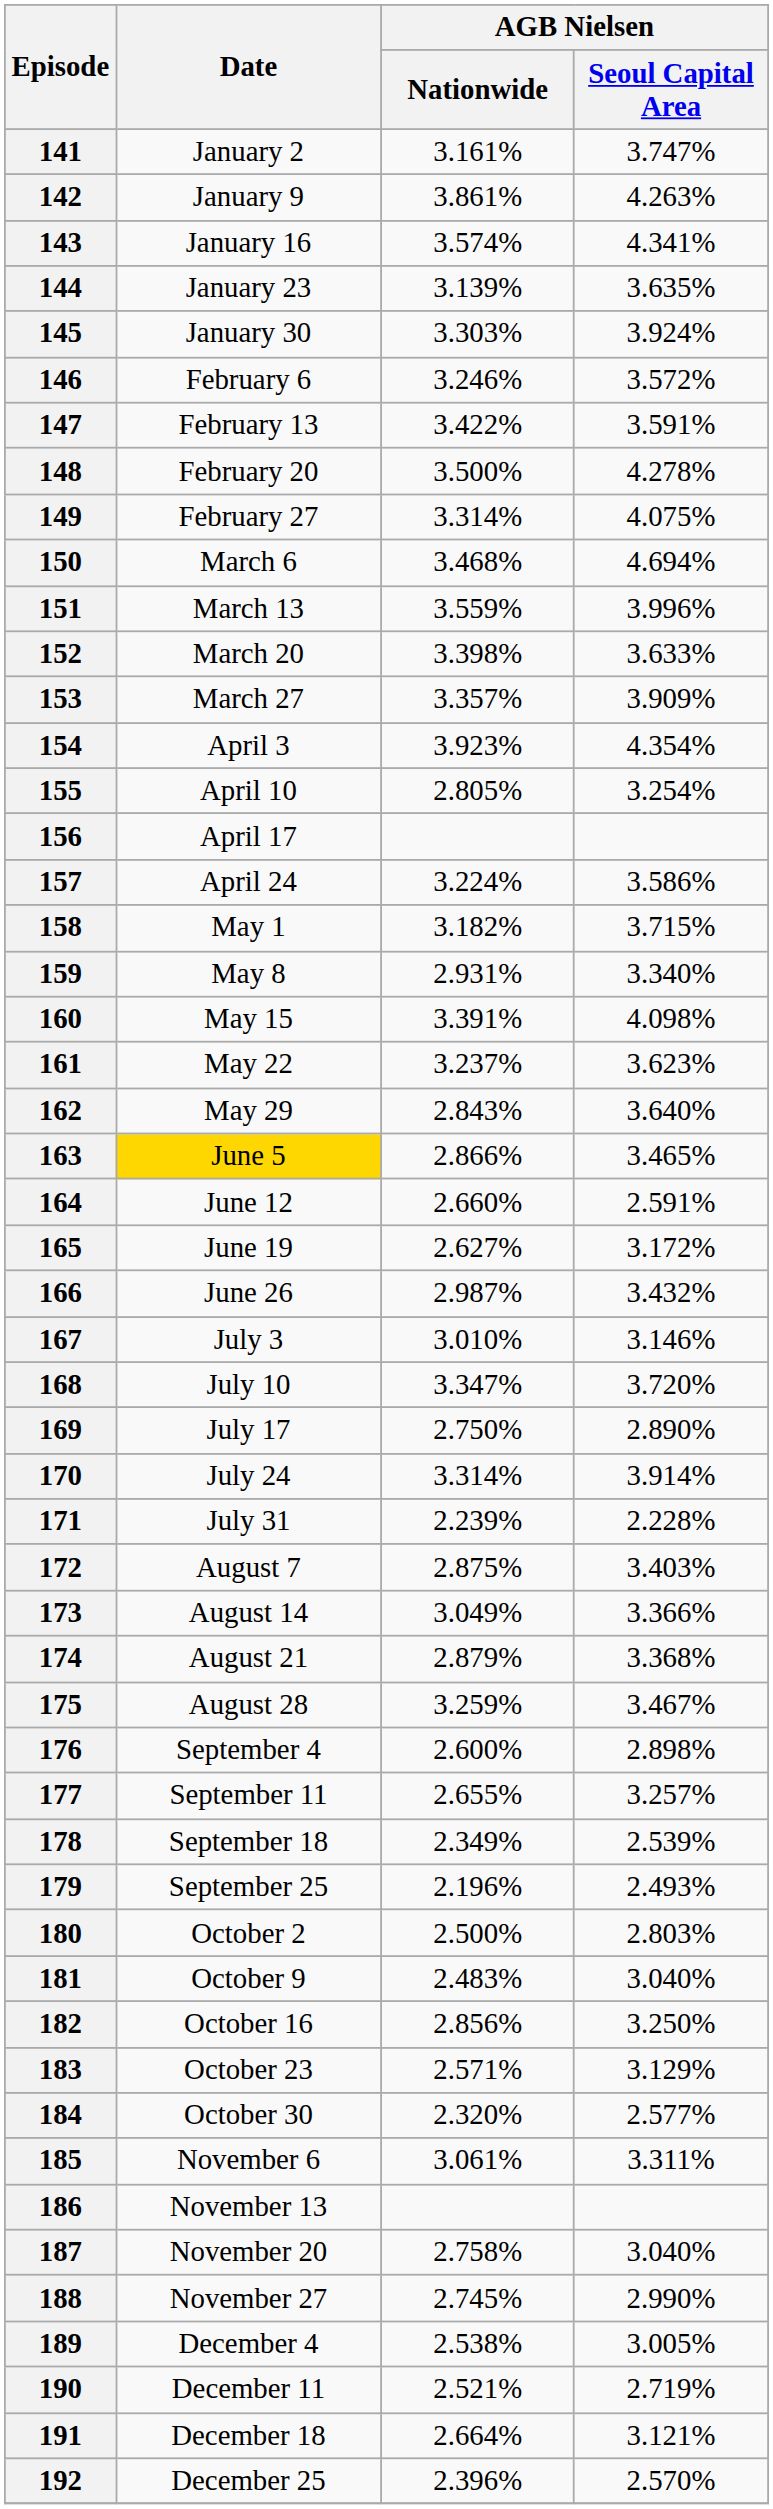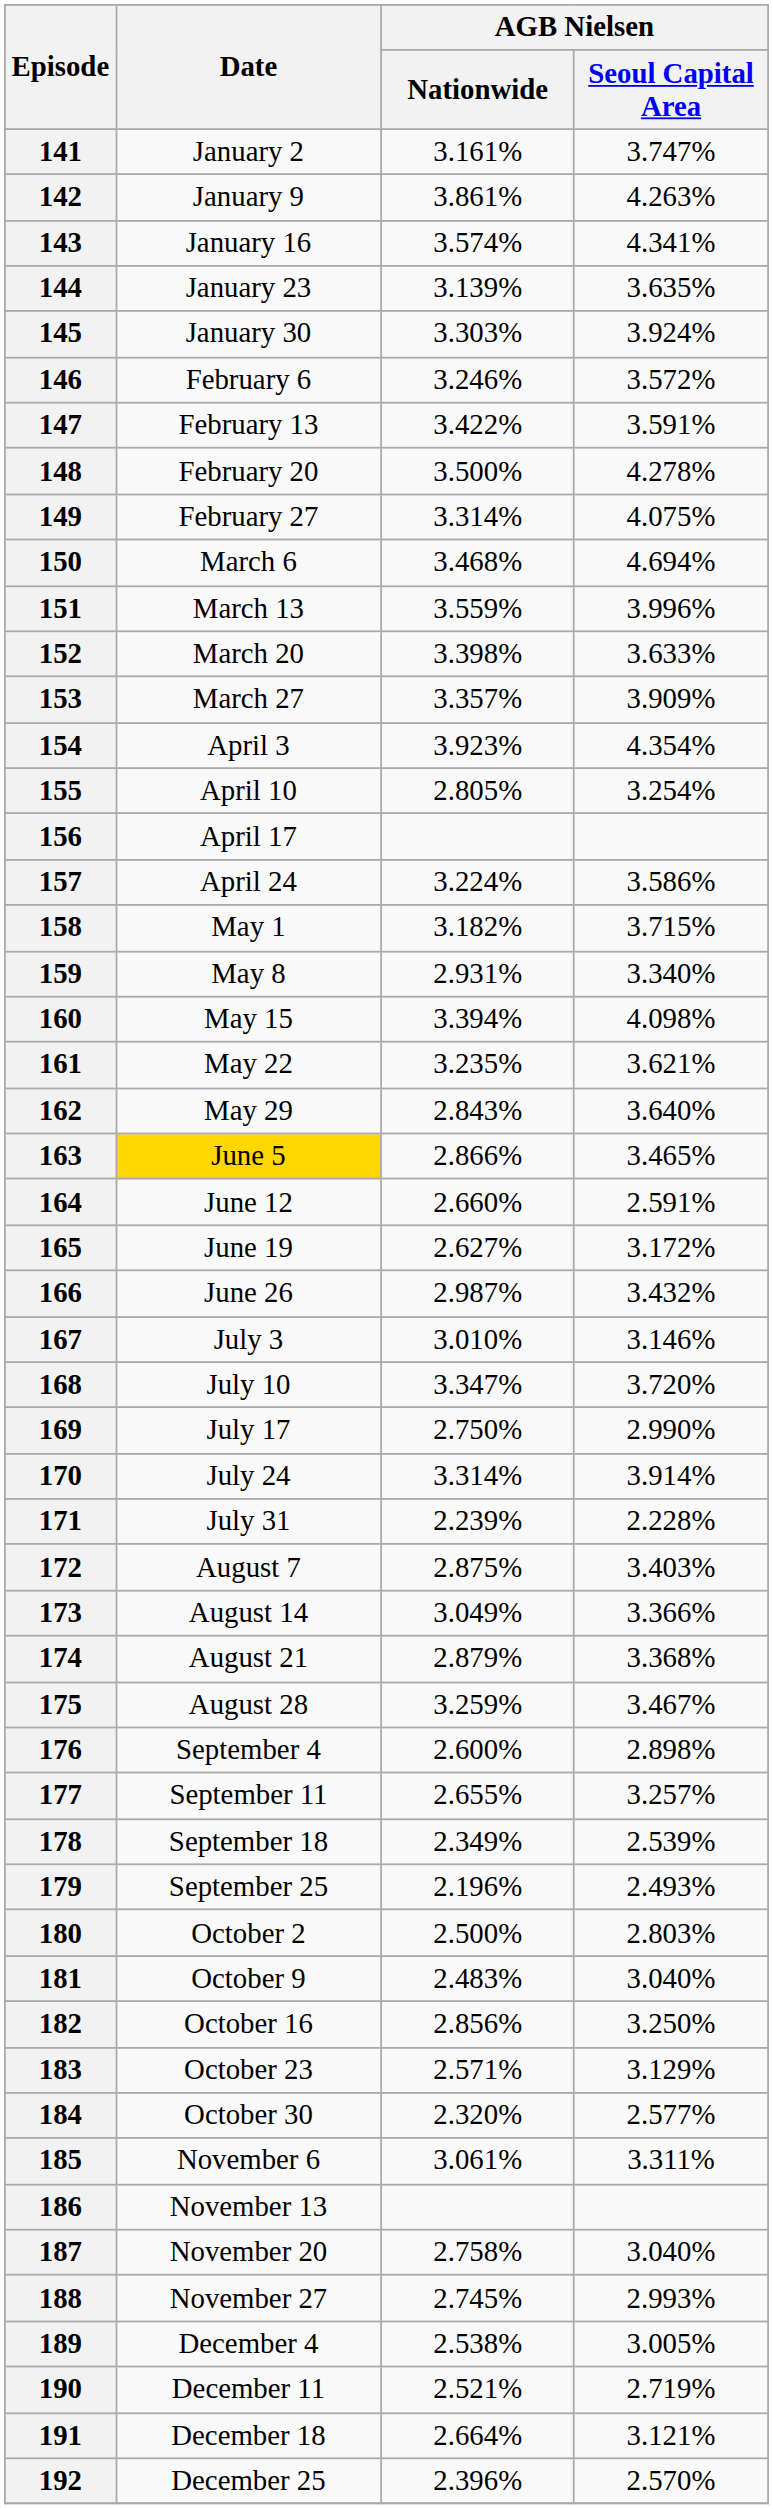160 | AGB Nielsen / Nationwide: 3.391% -> 3.394%
161 | AGB Nielsen / Nationwide: 3.237% -> 3.235%
161 | AGB Nielsen / Seoul Capital Area: 3.623% -> 3.621%
169 | AGB Nielsen / Seoul Capital Area: 2.890% -> 2.990%
188 | AGB Nielsen / Seoul Capital Area: 2.990% -> 2.993%
